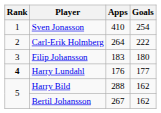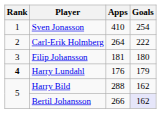Filip Johansson | Apps: 183 -> 181
Harry Lundahl | Goals: 177 -> 179
Bertil Johansson | Apps: 267 -> 266
Bertil Johansson | Goals: no background -> lavender background
